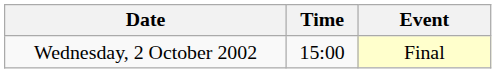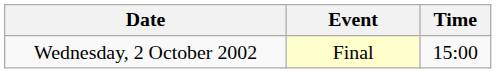columns swapped: Time <-> Event
